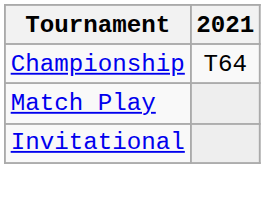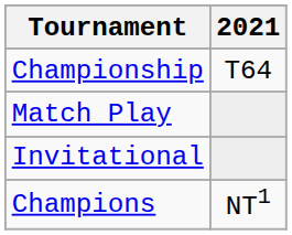+ row: Champions | NT1
